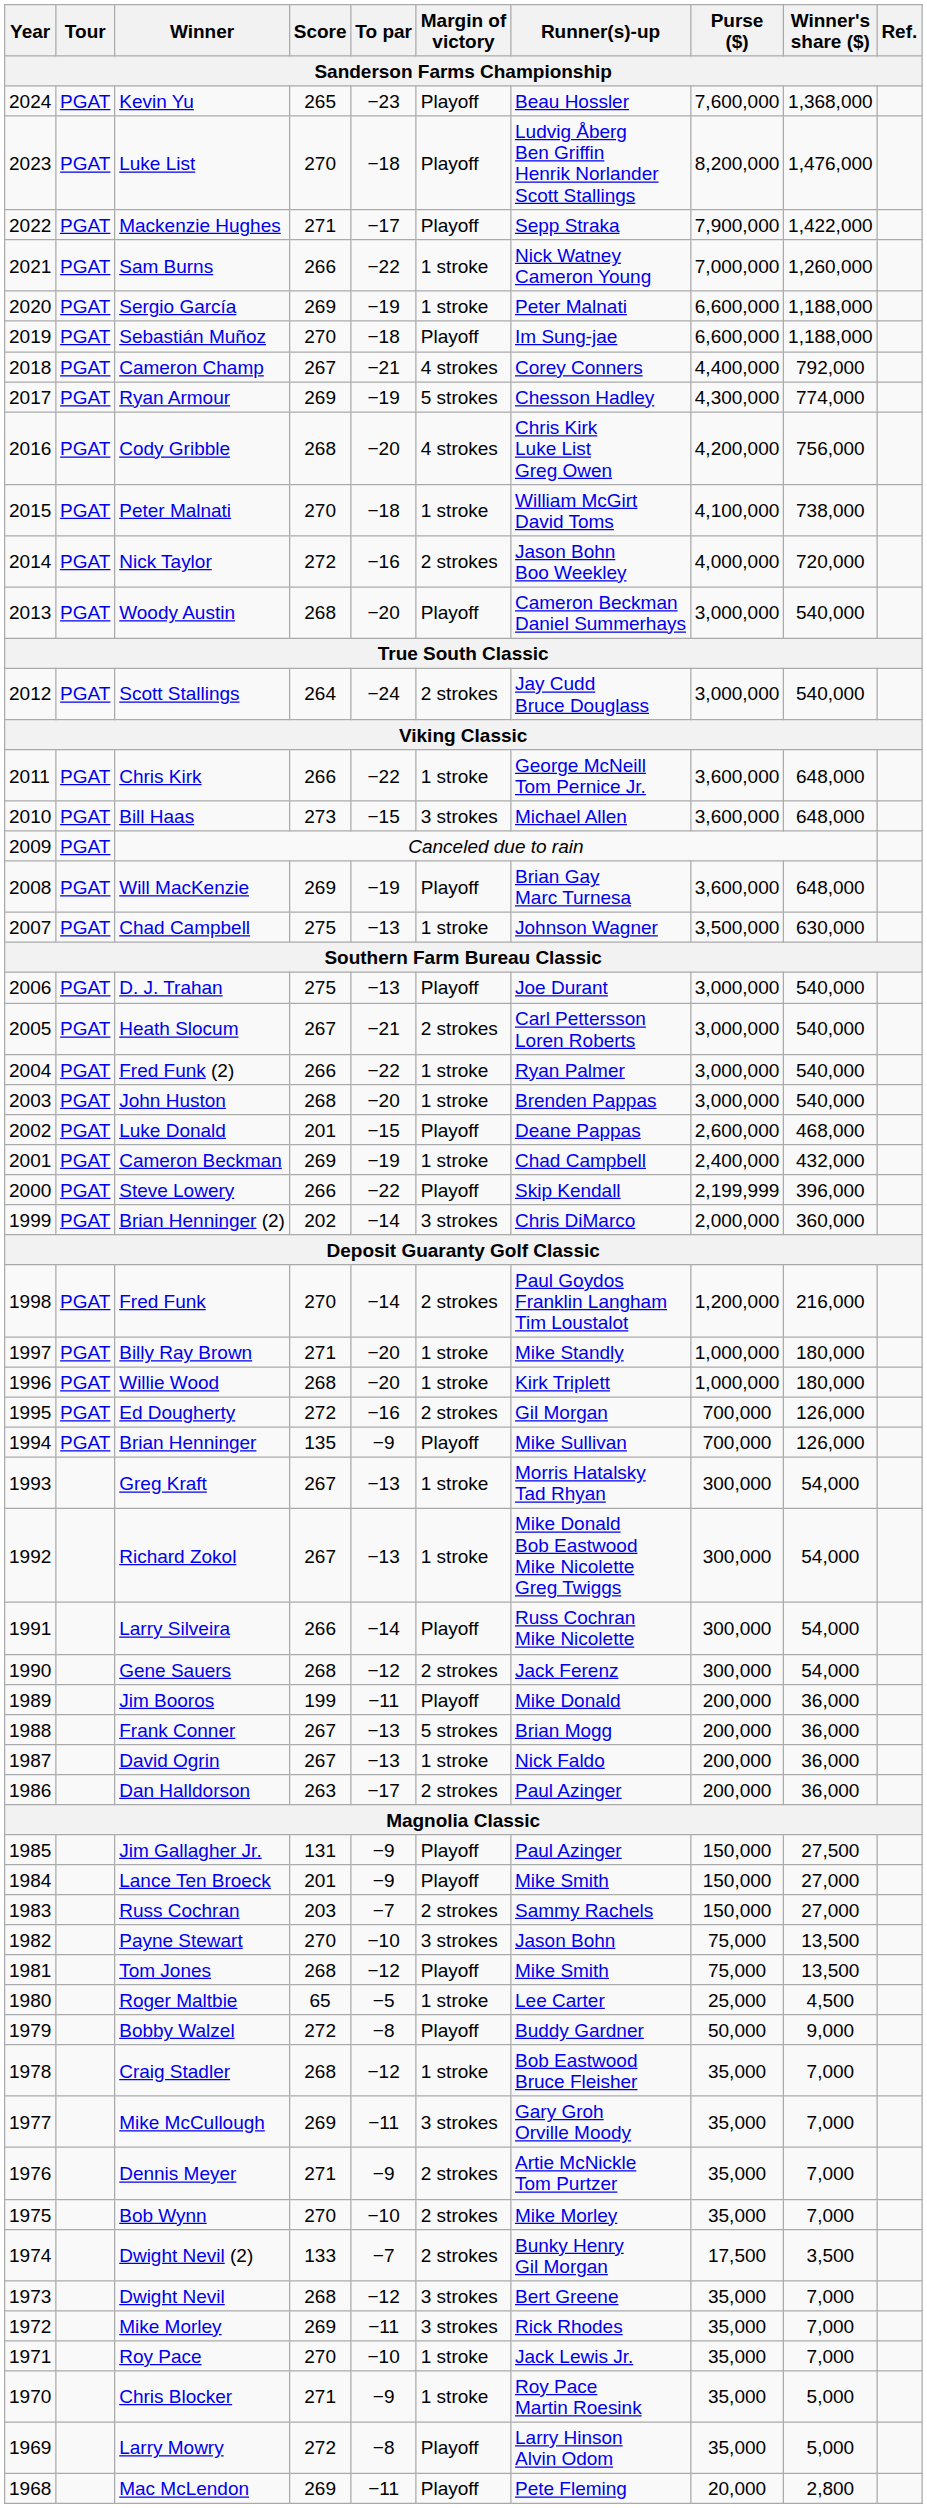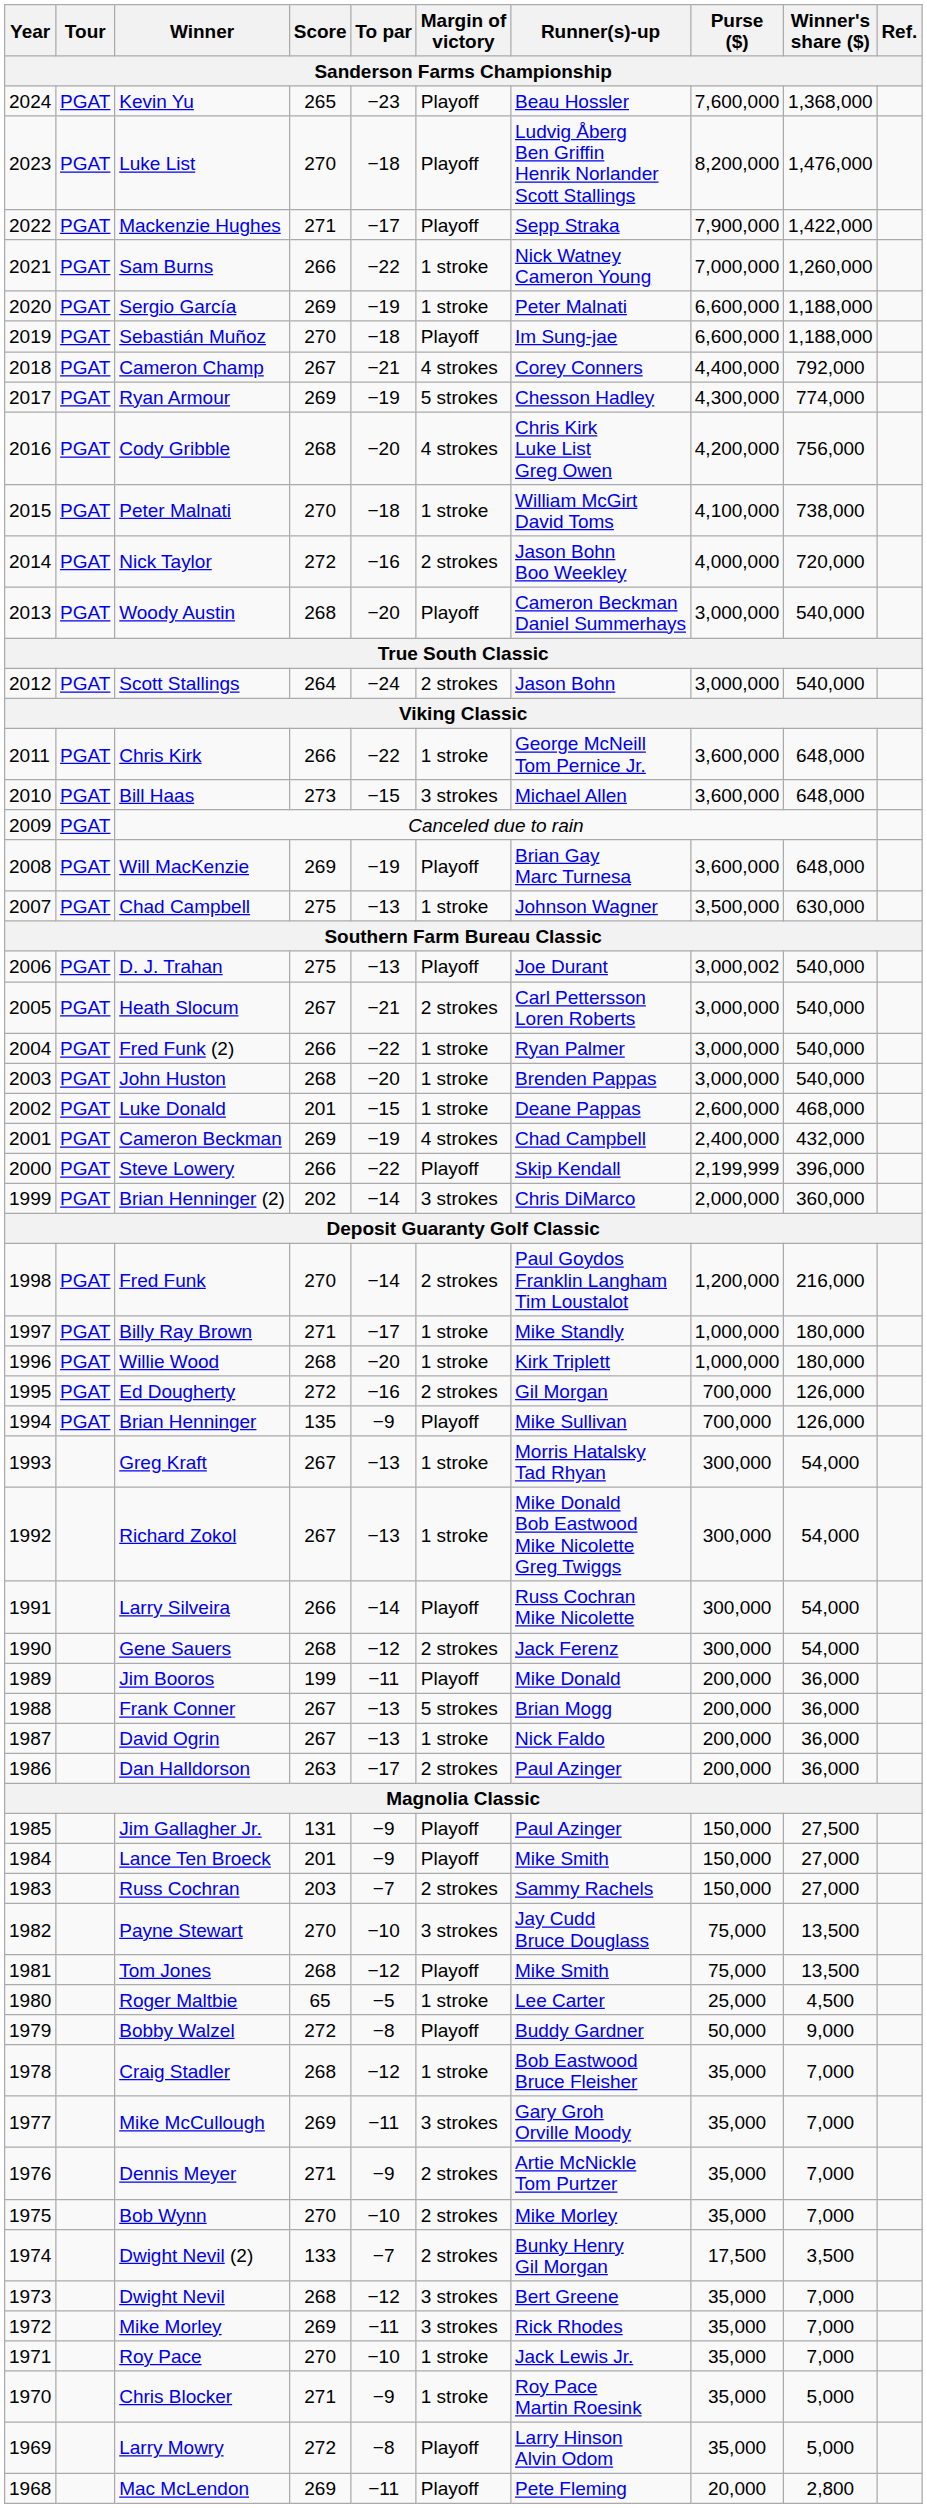Scott Stallings | Runner(s)-up: Jay Cudd Bruce Douglass -> Jason Bohn
D. J. Trahan | Purse ($): 3,000,000 -> 3,000,002
Luke Donald | Margin of victory: Playoff -> 1 stroke
Cameron Beckman | Margin of victory: 1 stroke -> 4 strokes
Billy Ray Brown | To par: −20 -> −17
Payne Stewart | Runner(s)-up: Jason Bohn -> Jay Cudd Bruce Douglass
